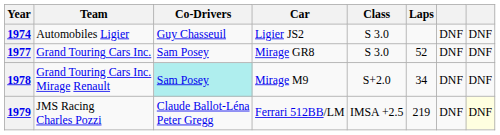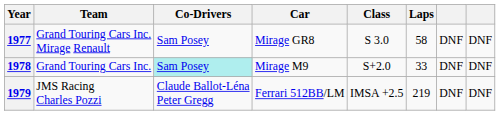- row: 1974 | Automobiles Ligier | Guy Chasseuil | Ligier JS2 | S 3.0 | DNF | DNF
1977 | Team: Grand Touring Cars Inc. -> Grand Touring Cars Inc. Mirage Renault
1977 | Laps: 52 -> 58
1978 | Team: Grand Touring Cars Inc. Mirage Renault -> Grand Touring Cars Inc.
1978 | Laps: 34 -> 33
1979 | column 8: lightyellow background -> no background
